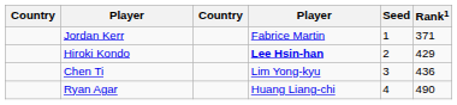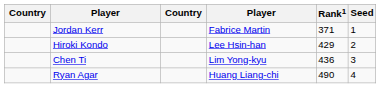columns swapped: Rank1 <-> Seed
Hiroki Kondo | column 4: bold -> normal
